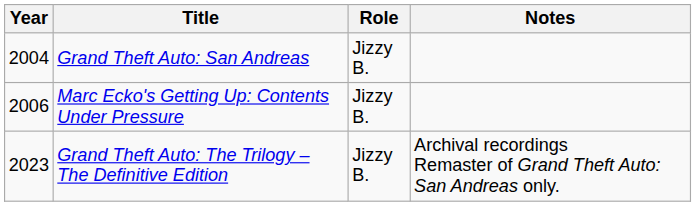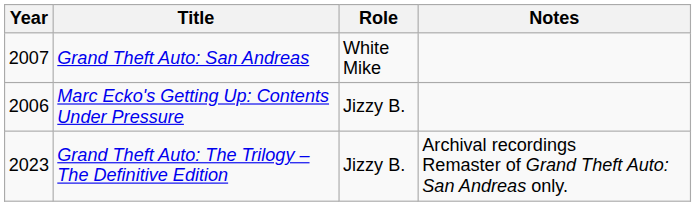Grand Theft Auto: San Andreas | Year: 2004 -> 2007
Grand Theft Auto: San Andreas | Role: Jizzy B. -> White Mike
